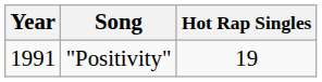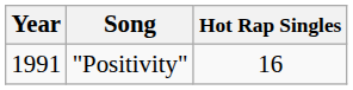"Positivity" | Hot Rap Singles: 19 -> 16
